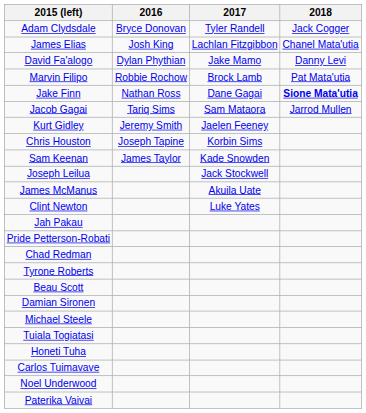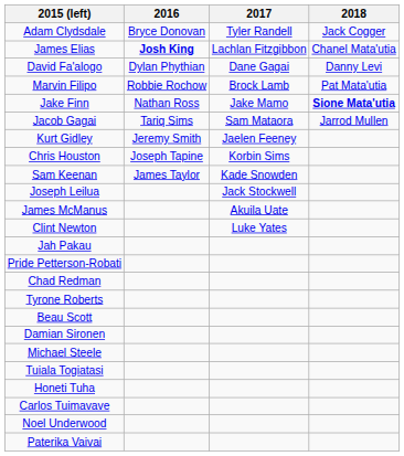James Elias | 2016: normal -> bold
David Fa'alogo | 2017: Jake Mamo -> Dane Gagai
Jake Finn | 2017: Dane Gagai -> Jake Mamo
